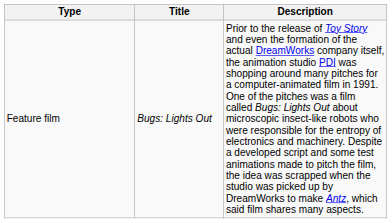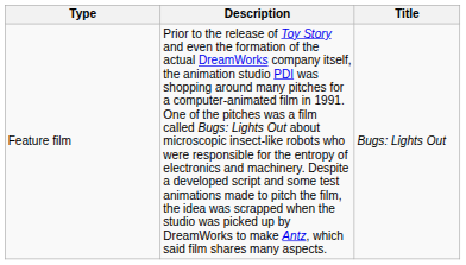columns swapped: Title <-> Description
